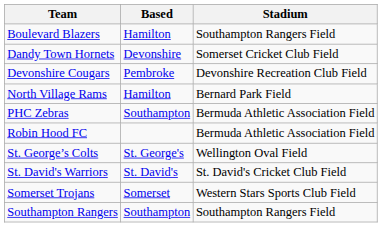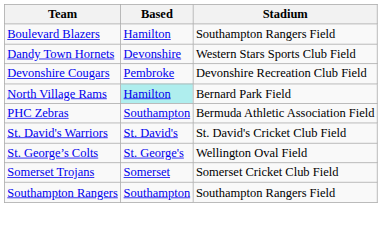Dandy Town Hornets | Stadium: Somerset Cricket Club Field -> Western Stars Sports Club Field
North Village Rams | Based: no background -> paleturquoise background
- row: Robin Hood FC | Bermuda Athletic Association Field
rows swapped: St. David's Warriors <-> St. George’s Colts
Somerset Trojans | Stadium: Western Stars Sports Club Field -> Somerset Cricket Club Field
